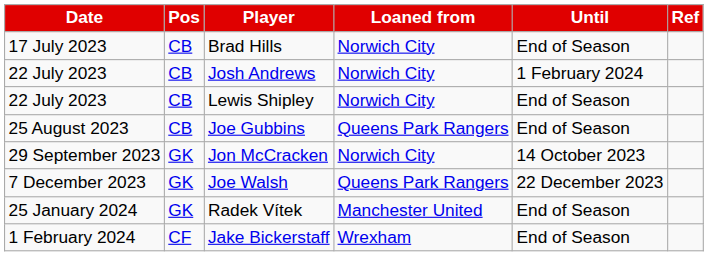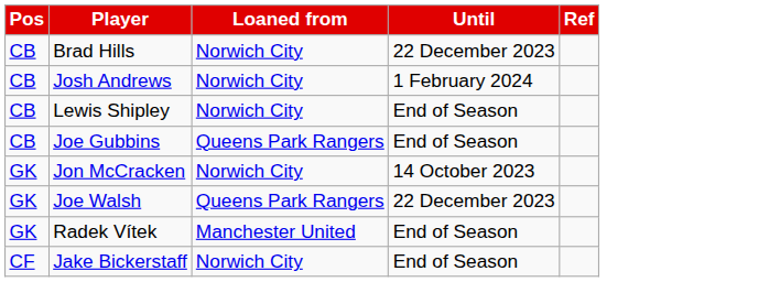- column: Date | 17 July 2023 | 22 July 2023 | 22 July 2023 | 25 August 2023 | 29 September 2023 | 7 December 2023 | 25 January 2024 | 1 February 2024
Brad Hills | Until: End of Season -> 22 December 2023
Jake Bickerstaff | Loaned from: Wrexham -> Norwich City
